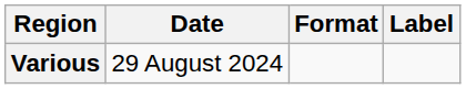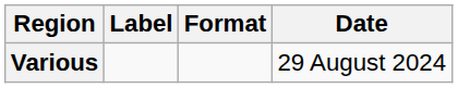columns swapped: Date <-> Label
